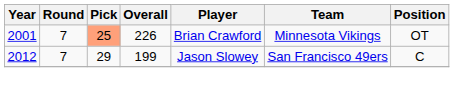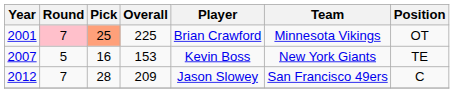2001 | Round: no background -> pink background
2001 | Overall: 226 -> 225
+ row: 2007 | 5 | 16 | 153 | Kevin Boss | New York Giants | TE
2012 | Pick: 29 -> 28
2012 | Overall: 199 -> 209
